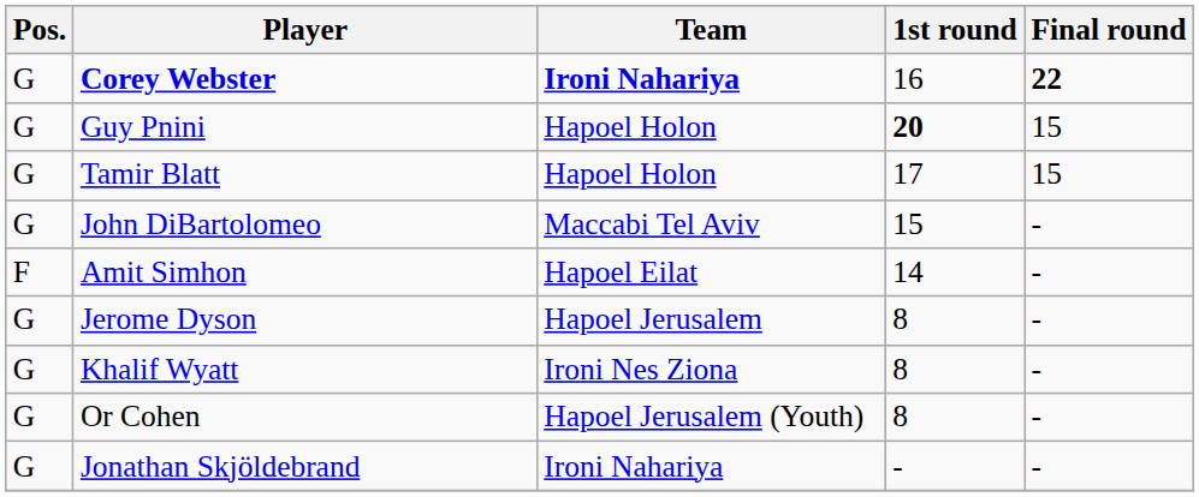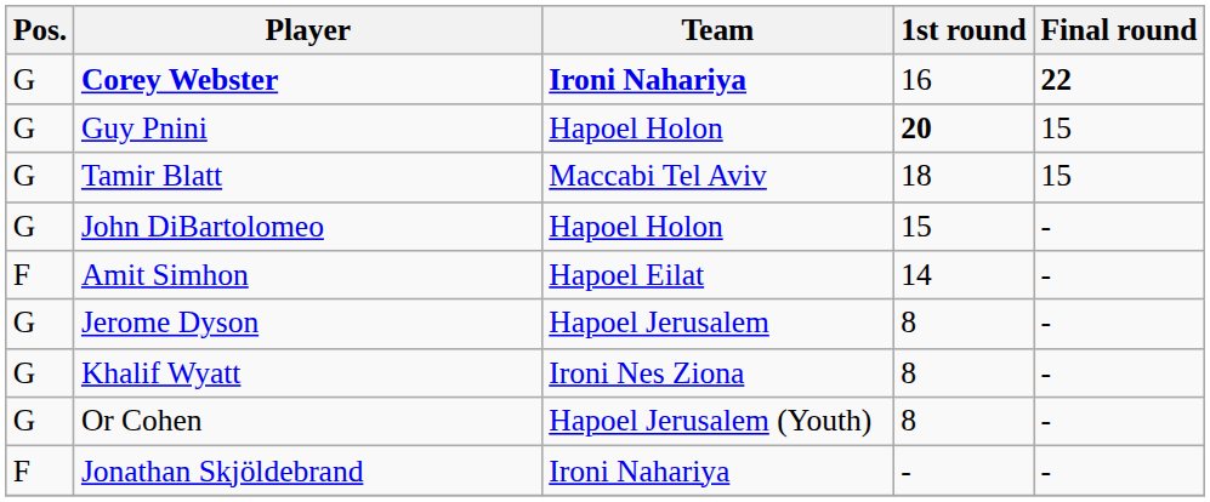Tamir Blatt | Team: Hapoel Holon -> Maccabi Tel Aviv
Tamir Blatt | 1st round: 17 -> 18
John DiBartolomeo | Team: Maccabi Tel Aviv -> Hapoel Holon
Jonathan Skjöldebrand | Pos.: G -> F
